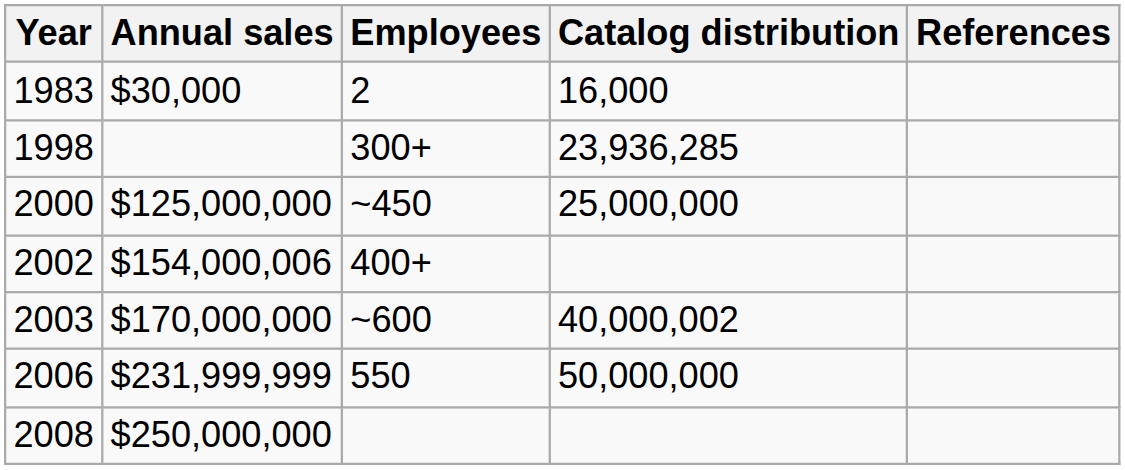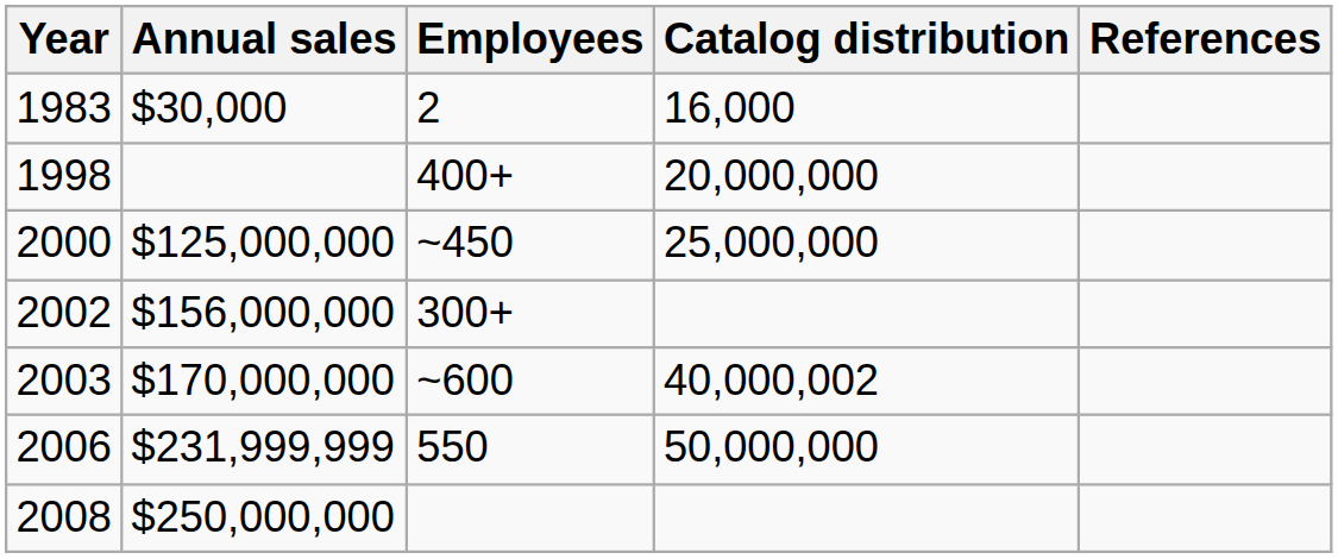1998 | Employees: 300+ -> 400+
1998 | Catalog distribution: 23,936,285 -> 20,000,000
2002 | Annual sales: $154,000,006 -> $156,000,000
2002 | Employees: 400+ -> 300+
